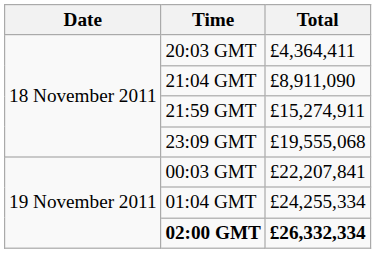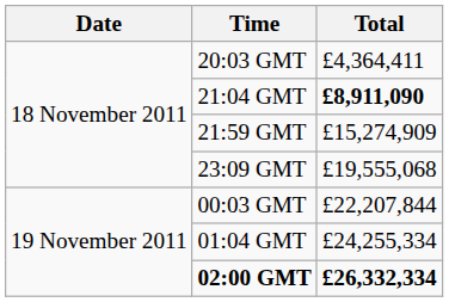21:04 GMT | Total: normal -> bold
21:59 GMT | Total: £15,274,911 -> £15,274,909
00:03 GMT | Total: £22,207,841 -> £22,207,844
